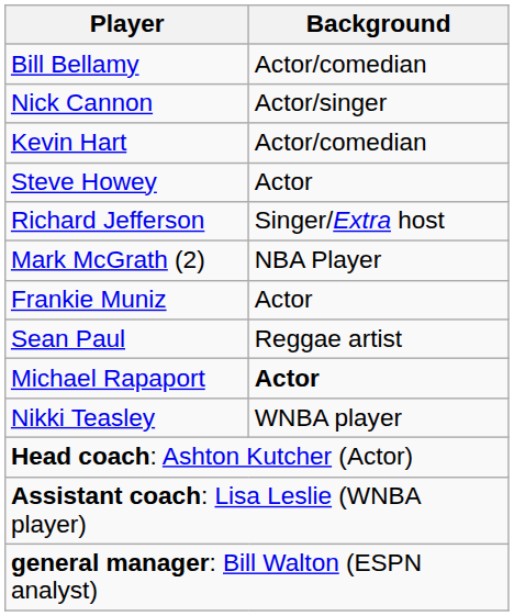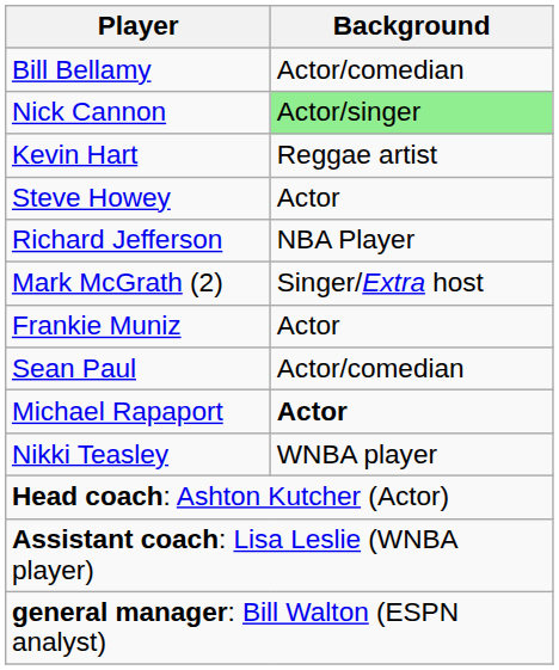Nick Cannon | Background: no background -> lightgreen background
Kevin Hart | Background: Actor/comedian -> Reggae artist
Richard Jefferson | Background: Singer/Extra host -> NBA Player
Mark McGrath (2) | Background: NBA Player -> Singer/Extra host
Sean Paul | Background: Reggae artist -> Actor/comedian
